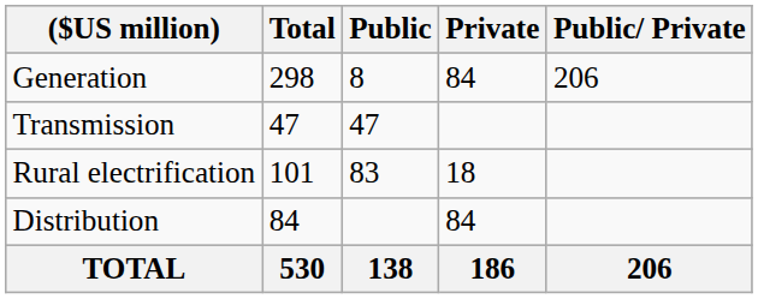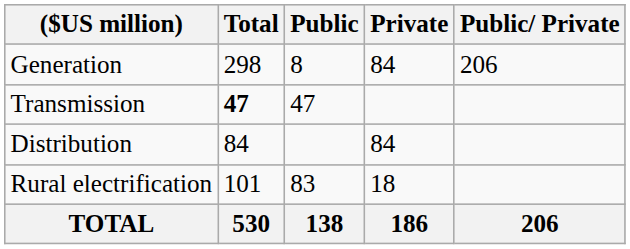Transmission | Total: normal -> bold
rows swapped: Distribution <-> Rural electrification
